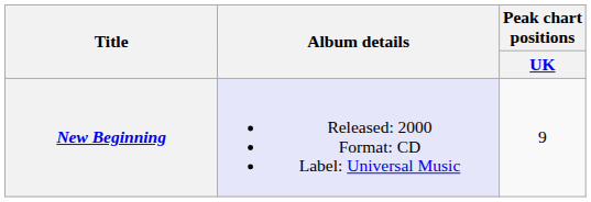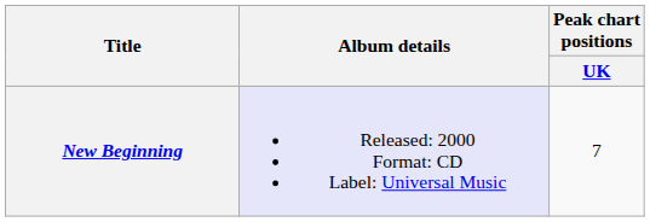New Beginning | Peak chart positions / UK: 9 -> 7
